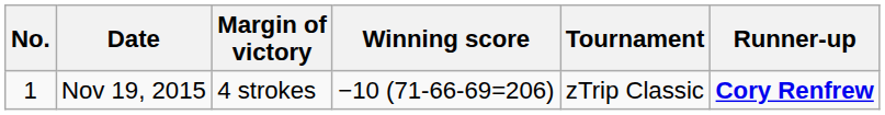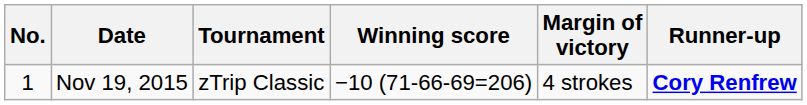columns swapped: Tournament <-> Margin of victory
